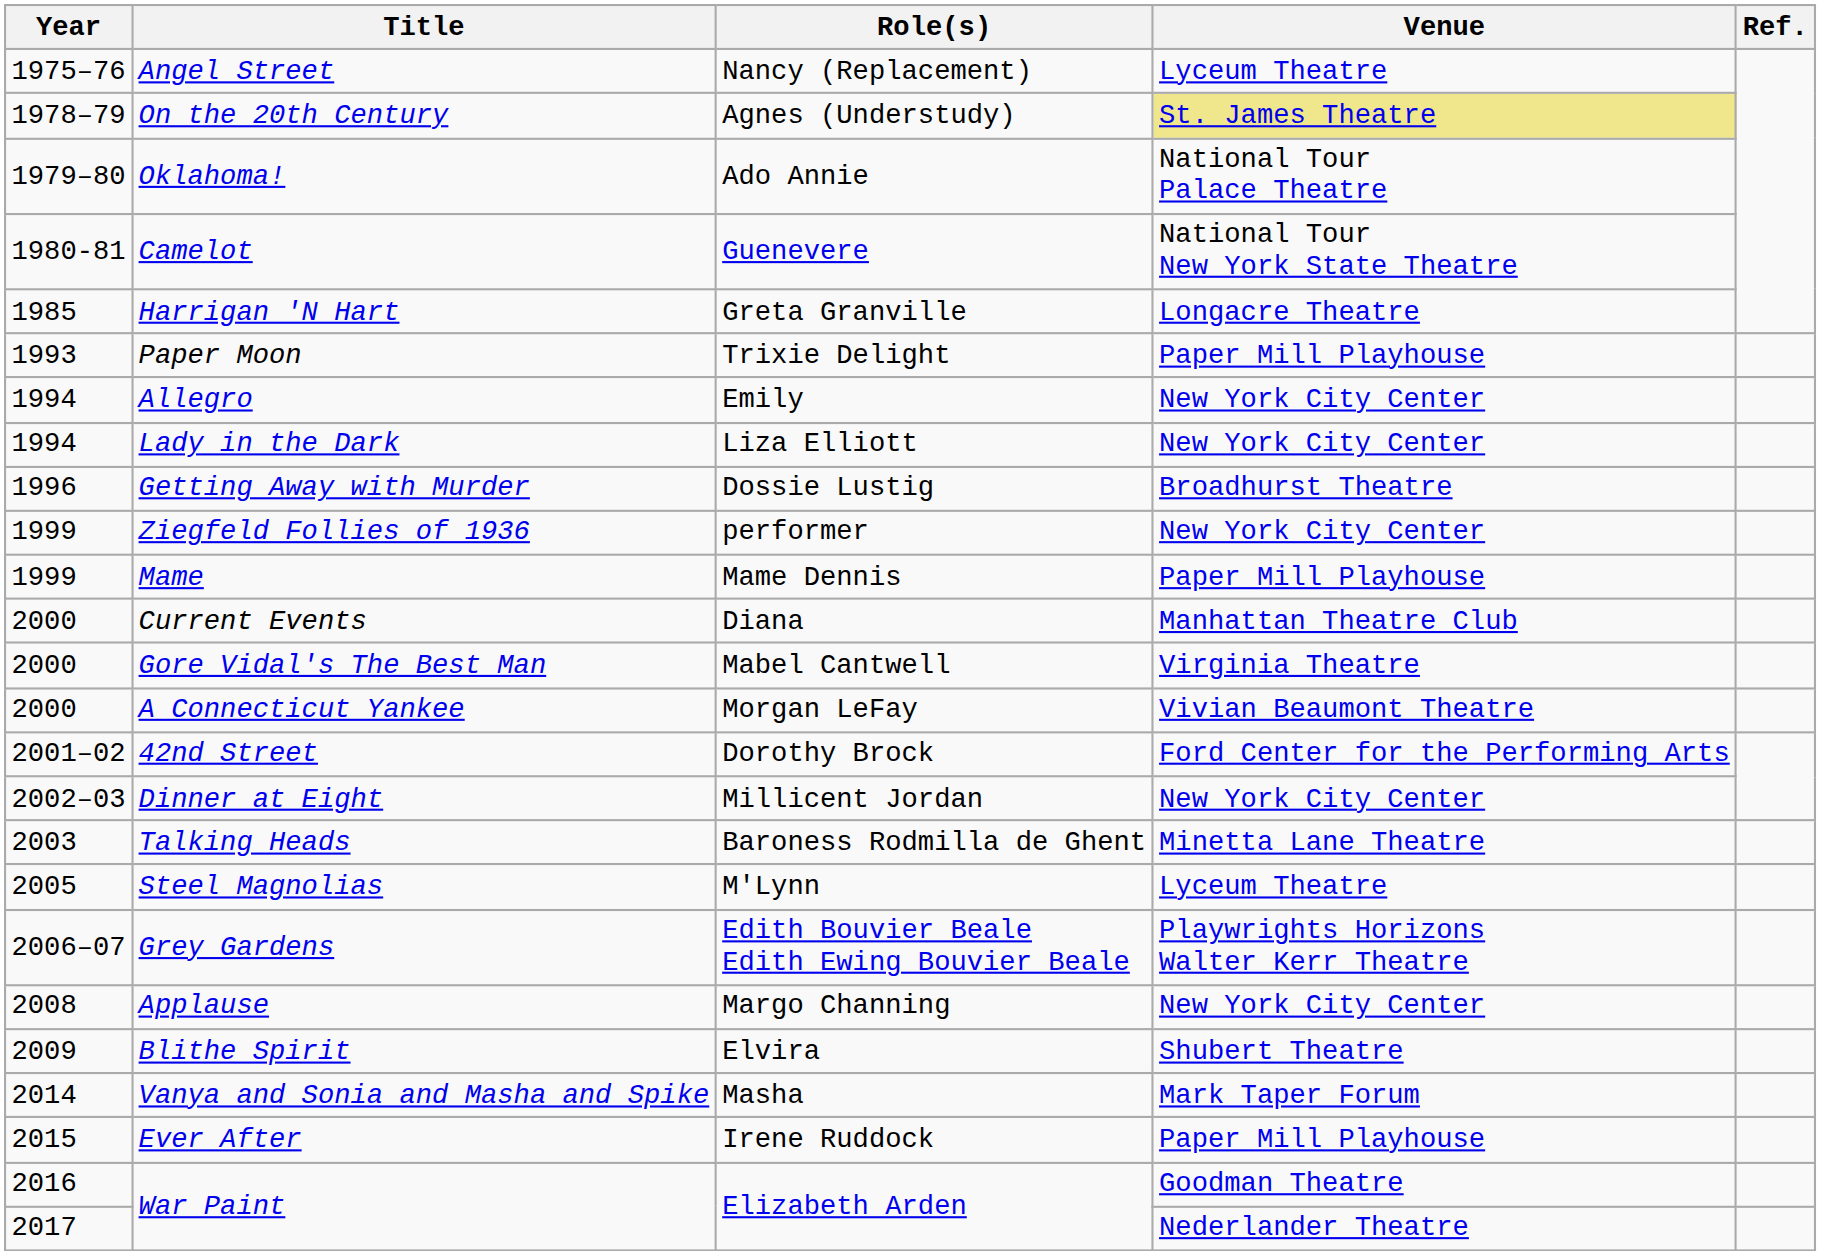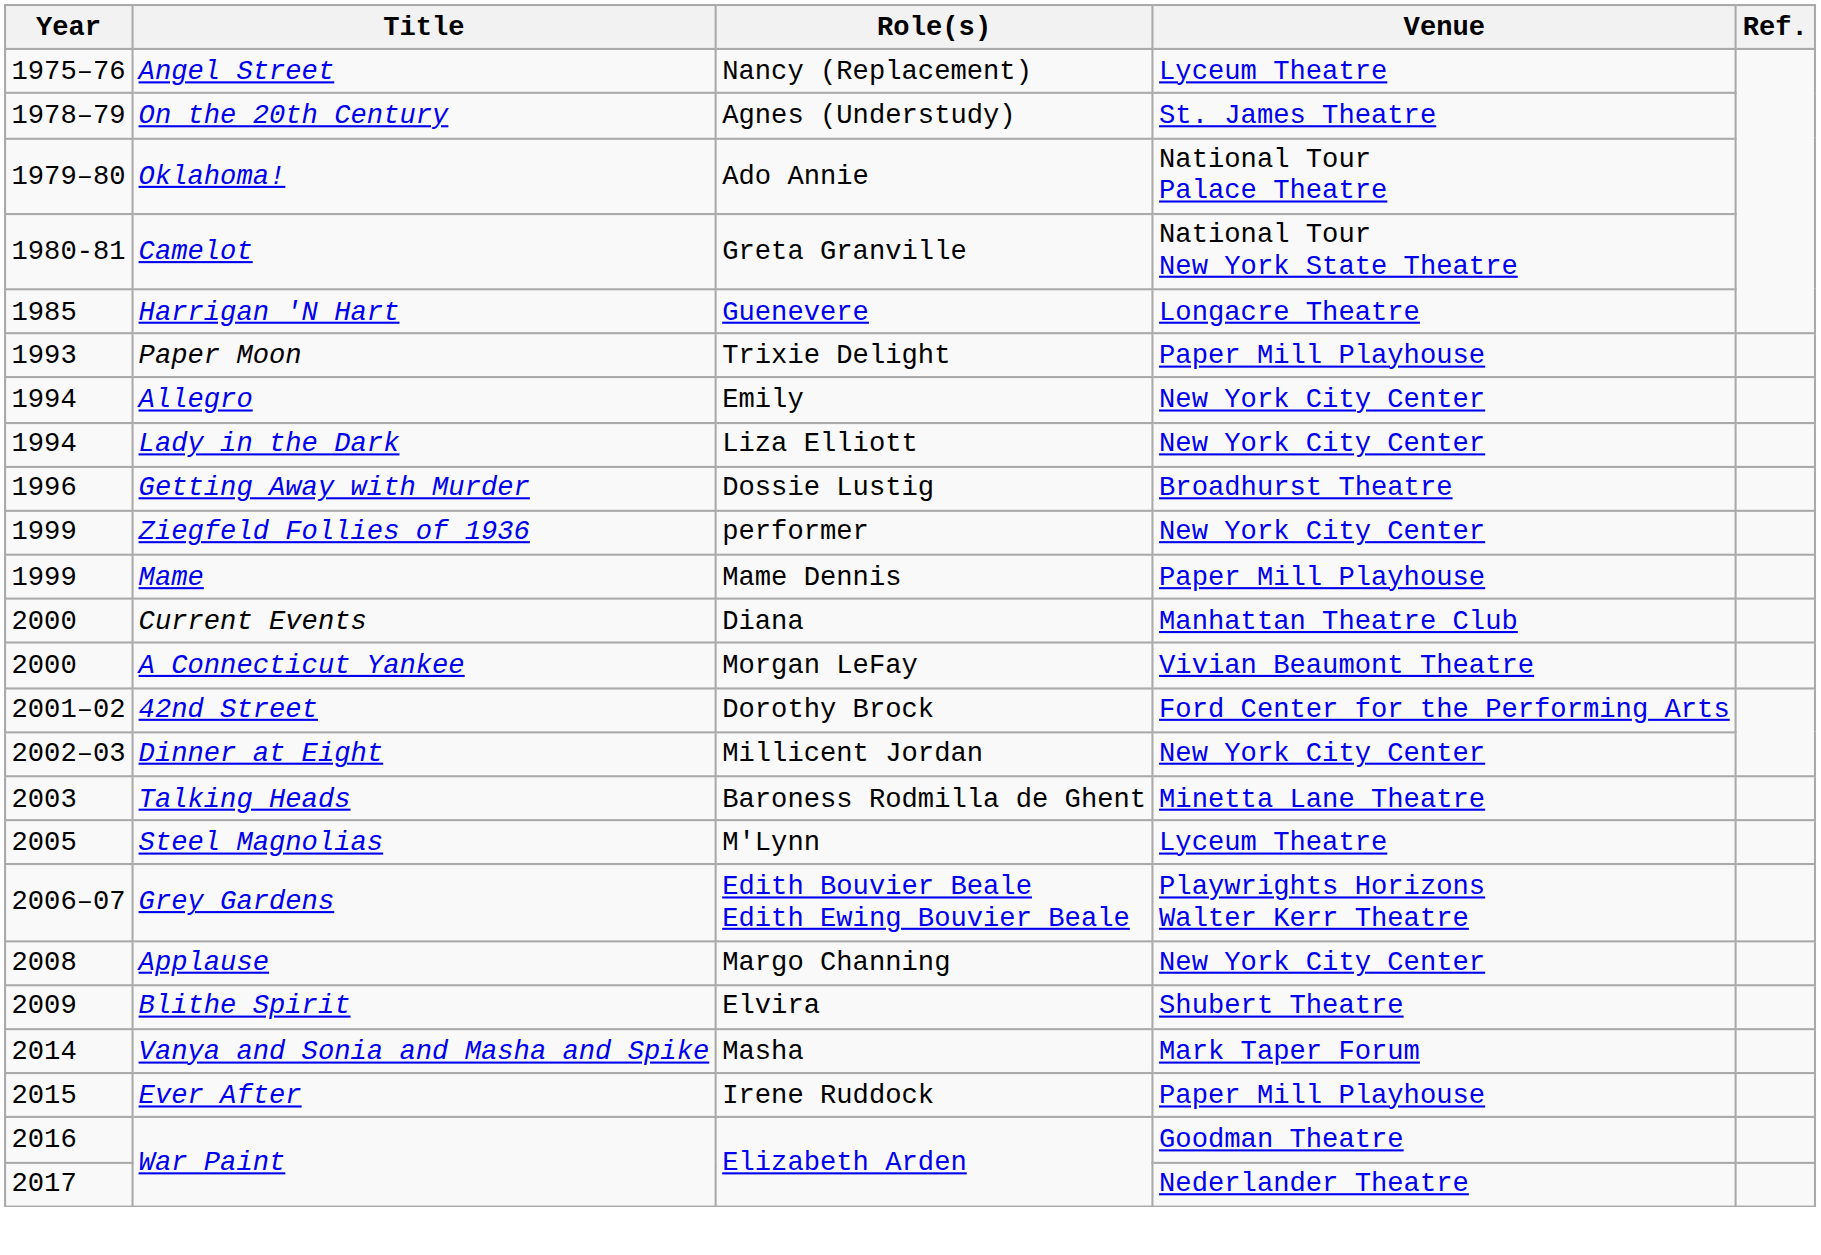On the 20th Century | Venue: khaki background -> no background
Camelot | Role(s): Guenevere -> Greta Granville
Harrigan 'N Hart | Role(s): Greta Granville -> Guenevere
- row: 2000 | Gore Vidal's The Best Man | Mabel Cantwell | Virginia Theatre
